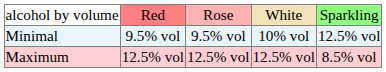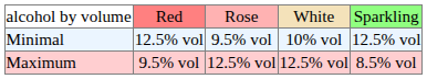Minimal | column 2: 9.5% vol -> 12.5% vol
Maximum | column 2: 12.5% vol -> 9.5% vol
